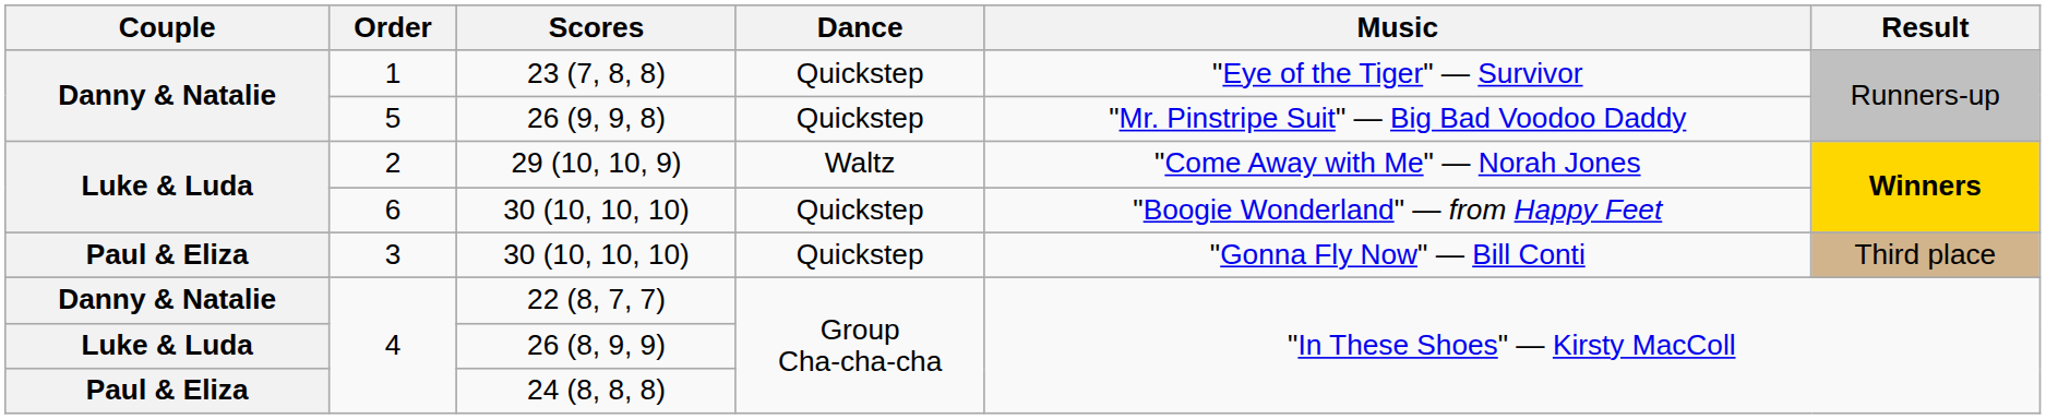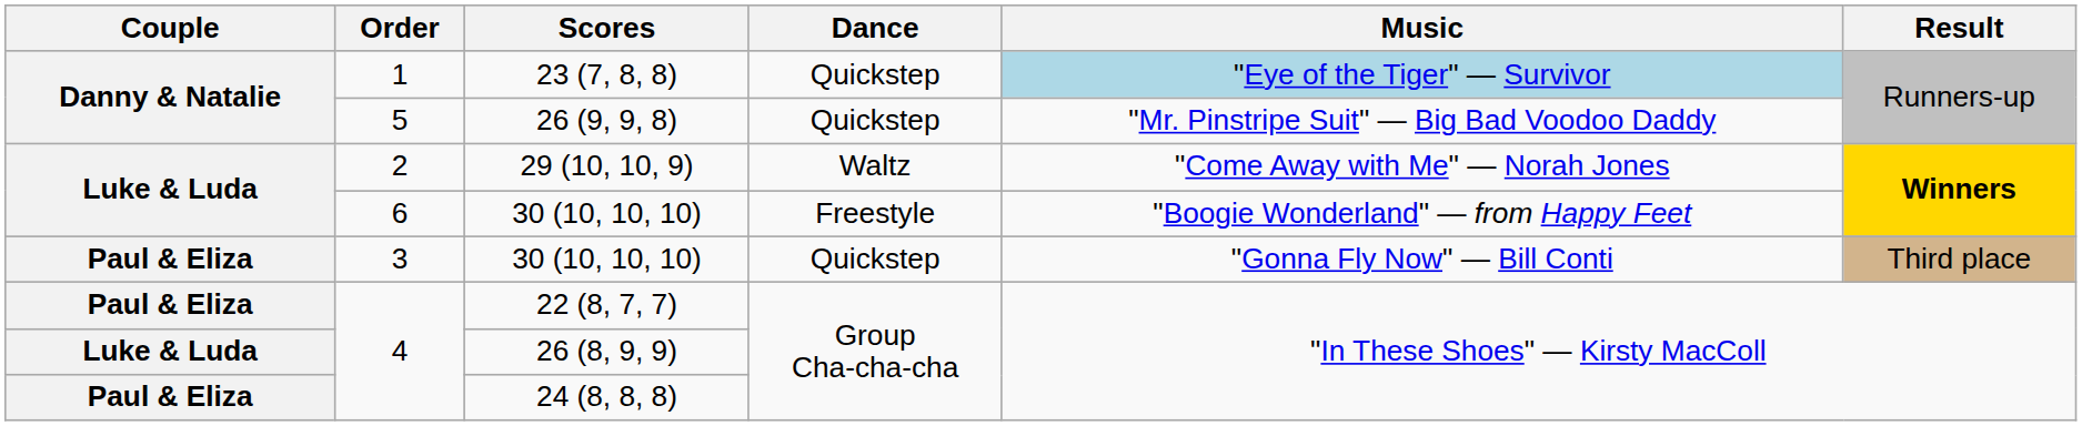23 (7, 8, 8) | Music: no background -> lightblue background
6 / 30 (10, 10, 10) | Dance: Quickstep -> Freestyle
22 (8, 7, 7) | Couple: Danny & Natalie -> Paul & Eliza
